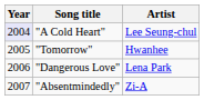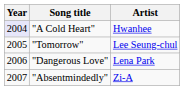"A Cold Heart" | Artist: Lee Seung-chul -> Hwanhee
"Tomorrow" | Artist: Hwanhee -> Lee Seung-chul
